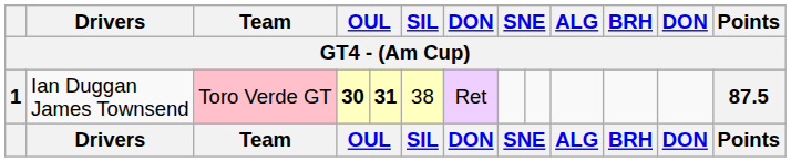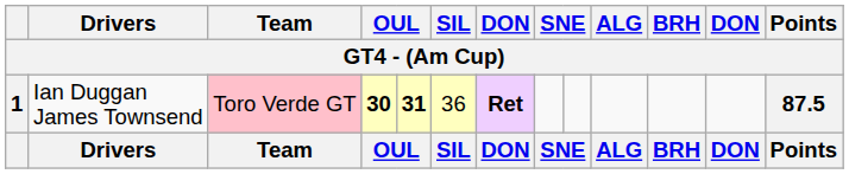1 | SIL: 38 -> 36
1 | column 7: normal -> bold
